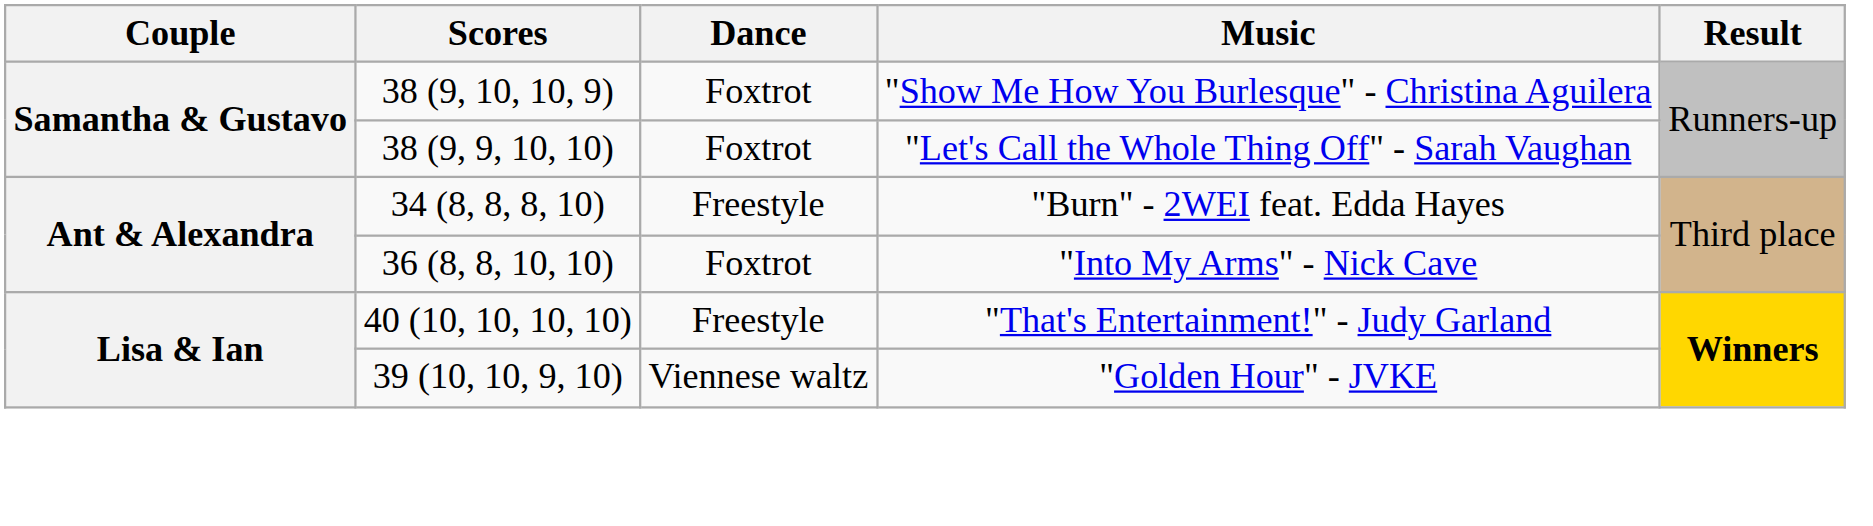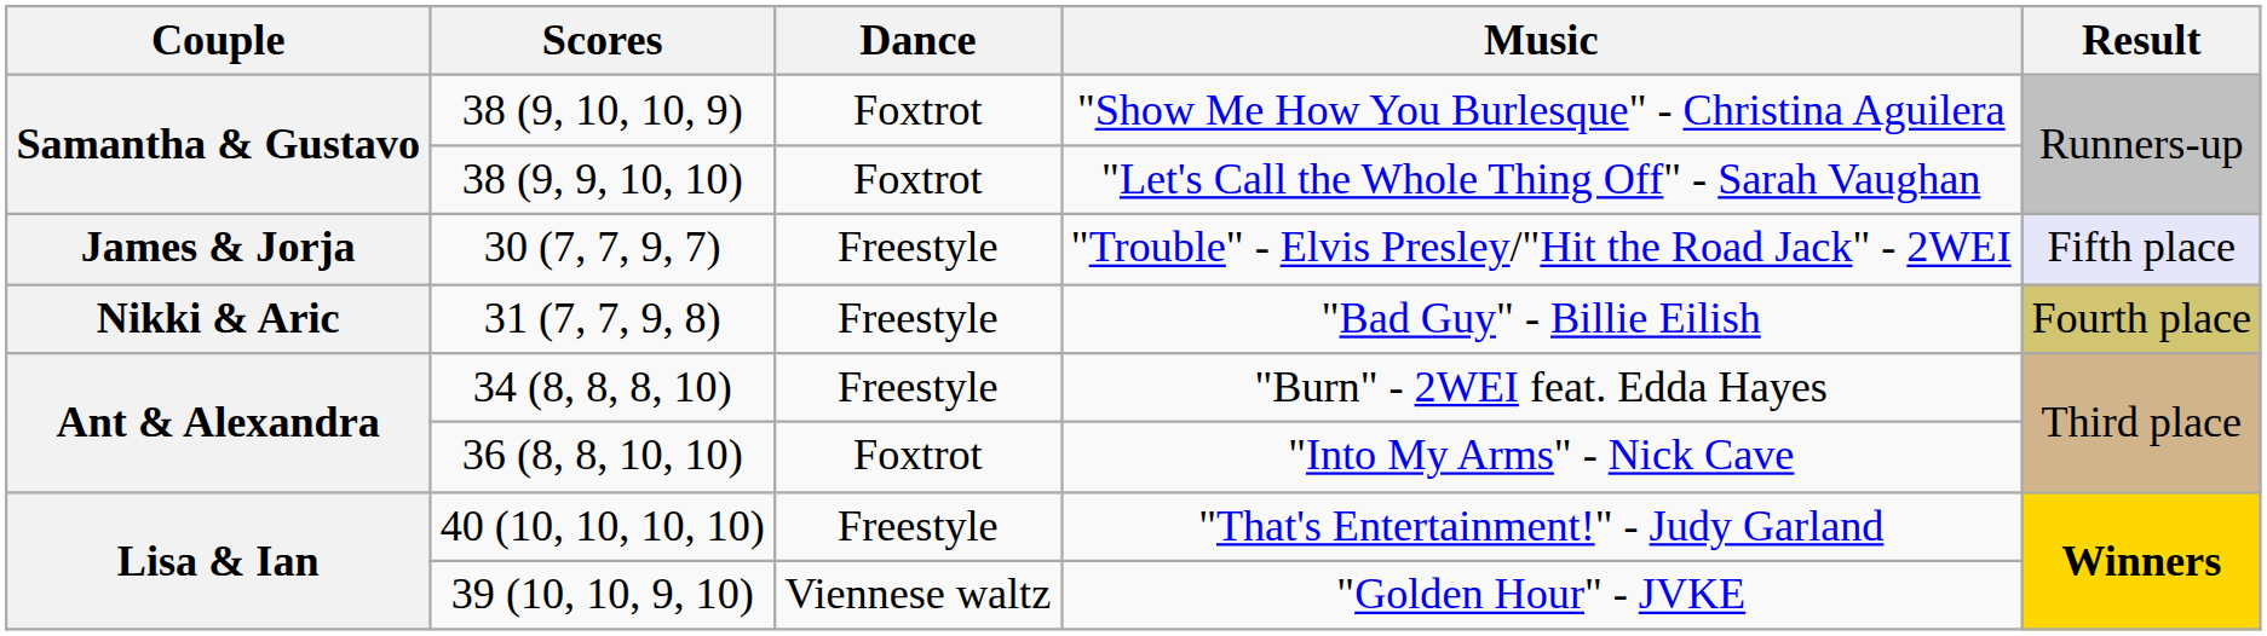+ row: James & Jorja | 30 (7, 7, 9, 7) | Freestyle | "Trouble" - Elvis Presley/"Hit the Road Jack" - 2WEI | Fifth place
+ row: Nikki & Aric | 31 (7, 7, 9, 8) | Freestyle | "Bad Guy" - Billie Eilish | Fourth place
